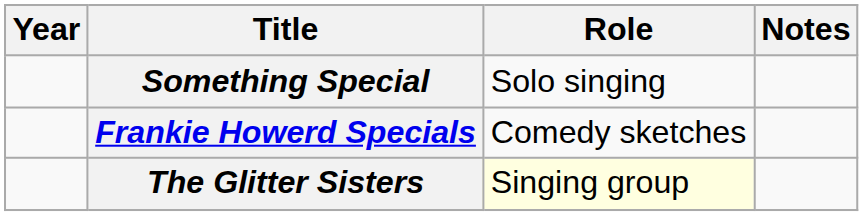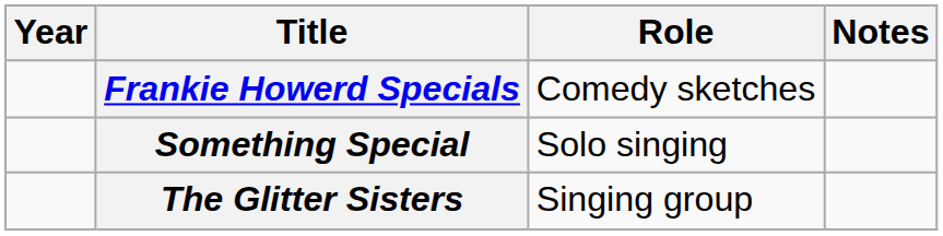rows swapped: Something Special <-> Frankie Howerd Specials
The Glitter Sisters | Role: lightyellow background -> no background
